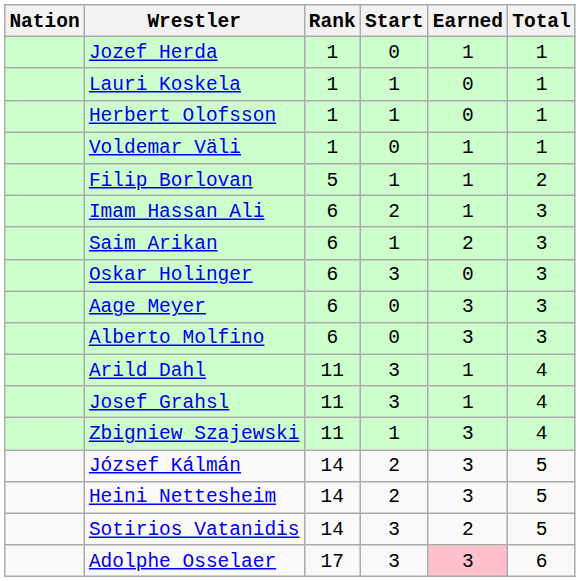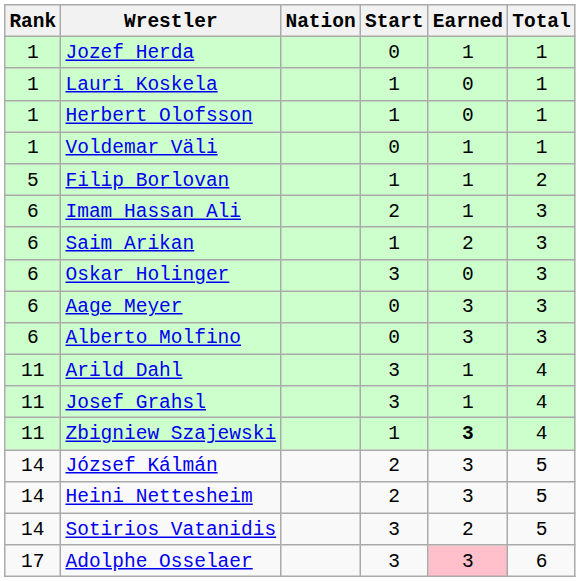columns swapped: Rank <-> Nation
Zbigniew Szajewski | Earned: normal -> bold
